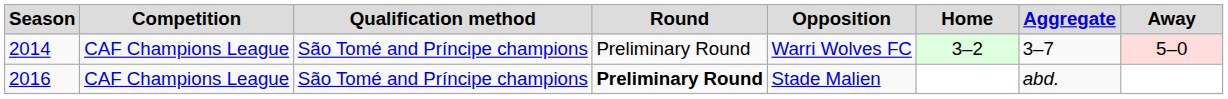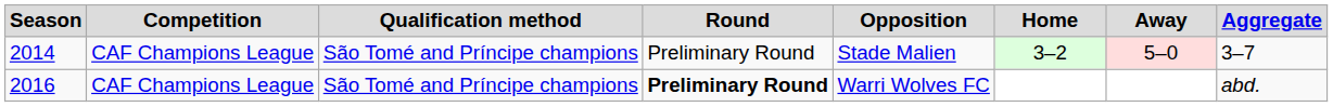columns swapped: Away <-> Aggregate
2014 | Opposition: Warri Wolves FC -> Stade Malien
2016 | Opposition: Stade Malien -> Warri Wolves FC
